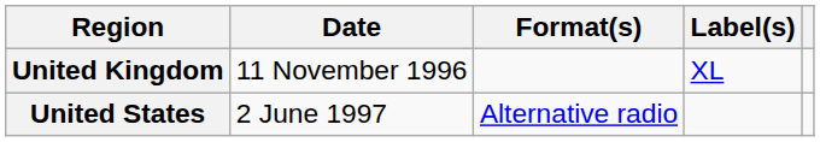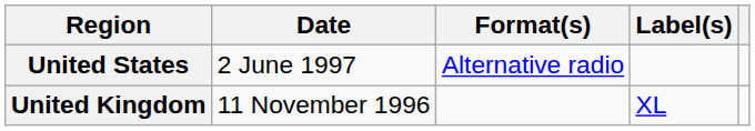rows swapped: United Kingdom <-> United States
